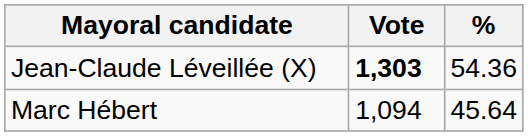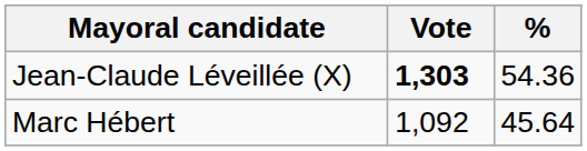Marc Hébert | Vote: 1,094 -> 1,092
